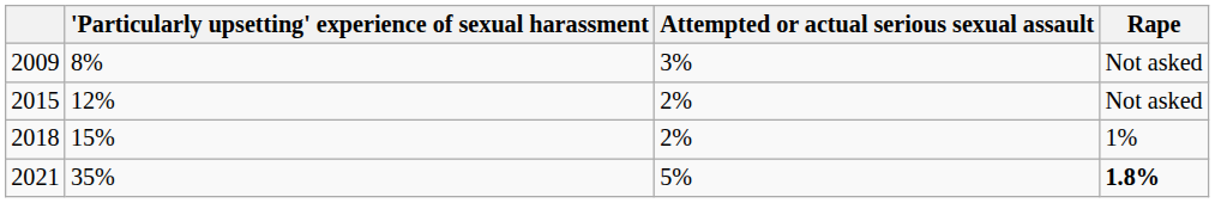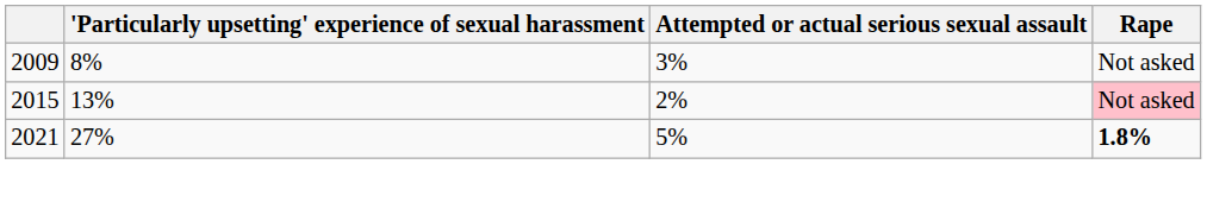2015 | 'Particularly upsetting' experience of sexual harassment: 12% -> 13%
2015 | Rape: no background -> pink background
- row: 2018 | 15% | 2% | 1%
2021 | 'Particularly upsetting' experience of sexual harassment: 35% -> 27%
